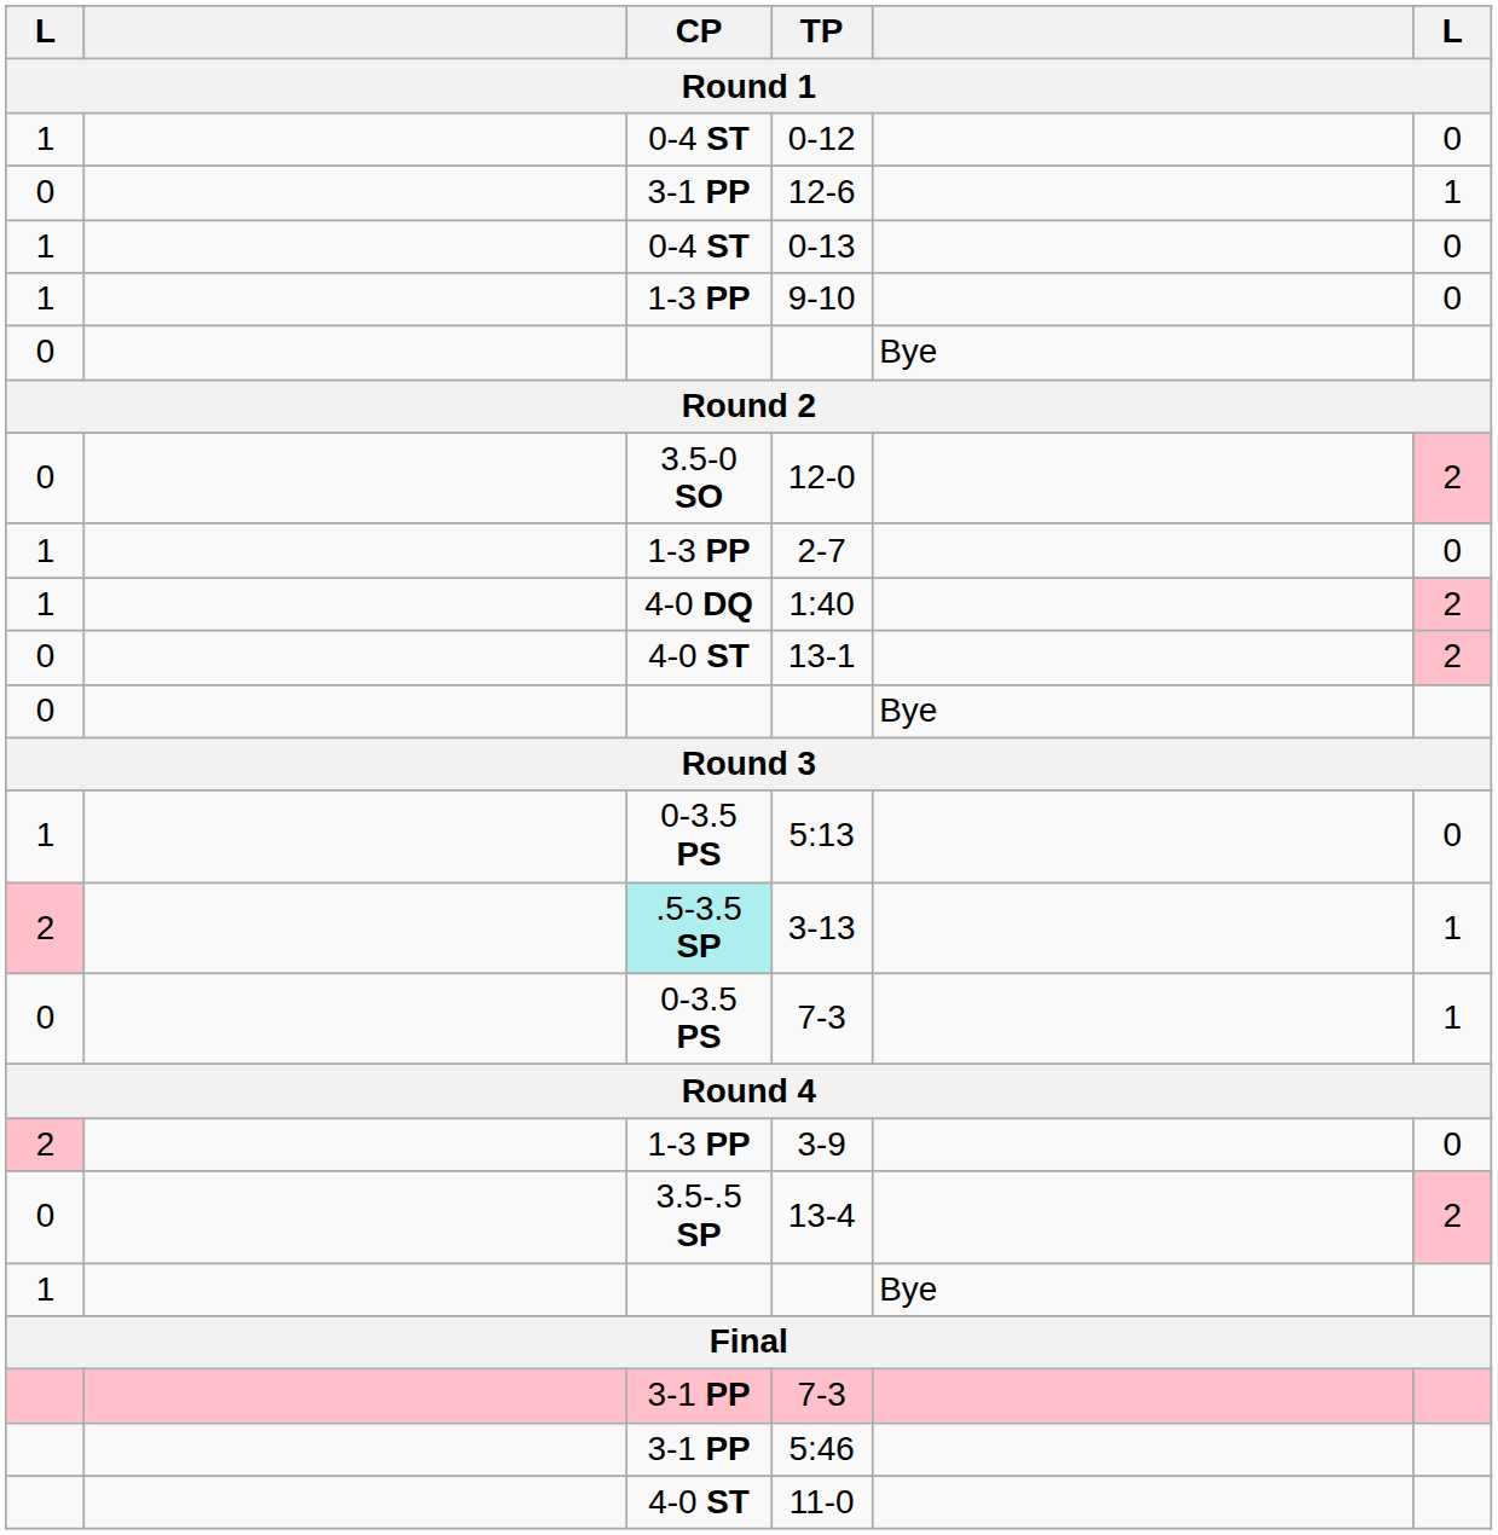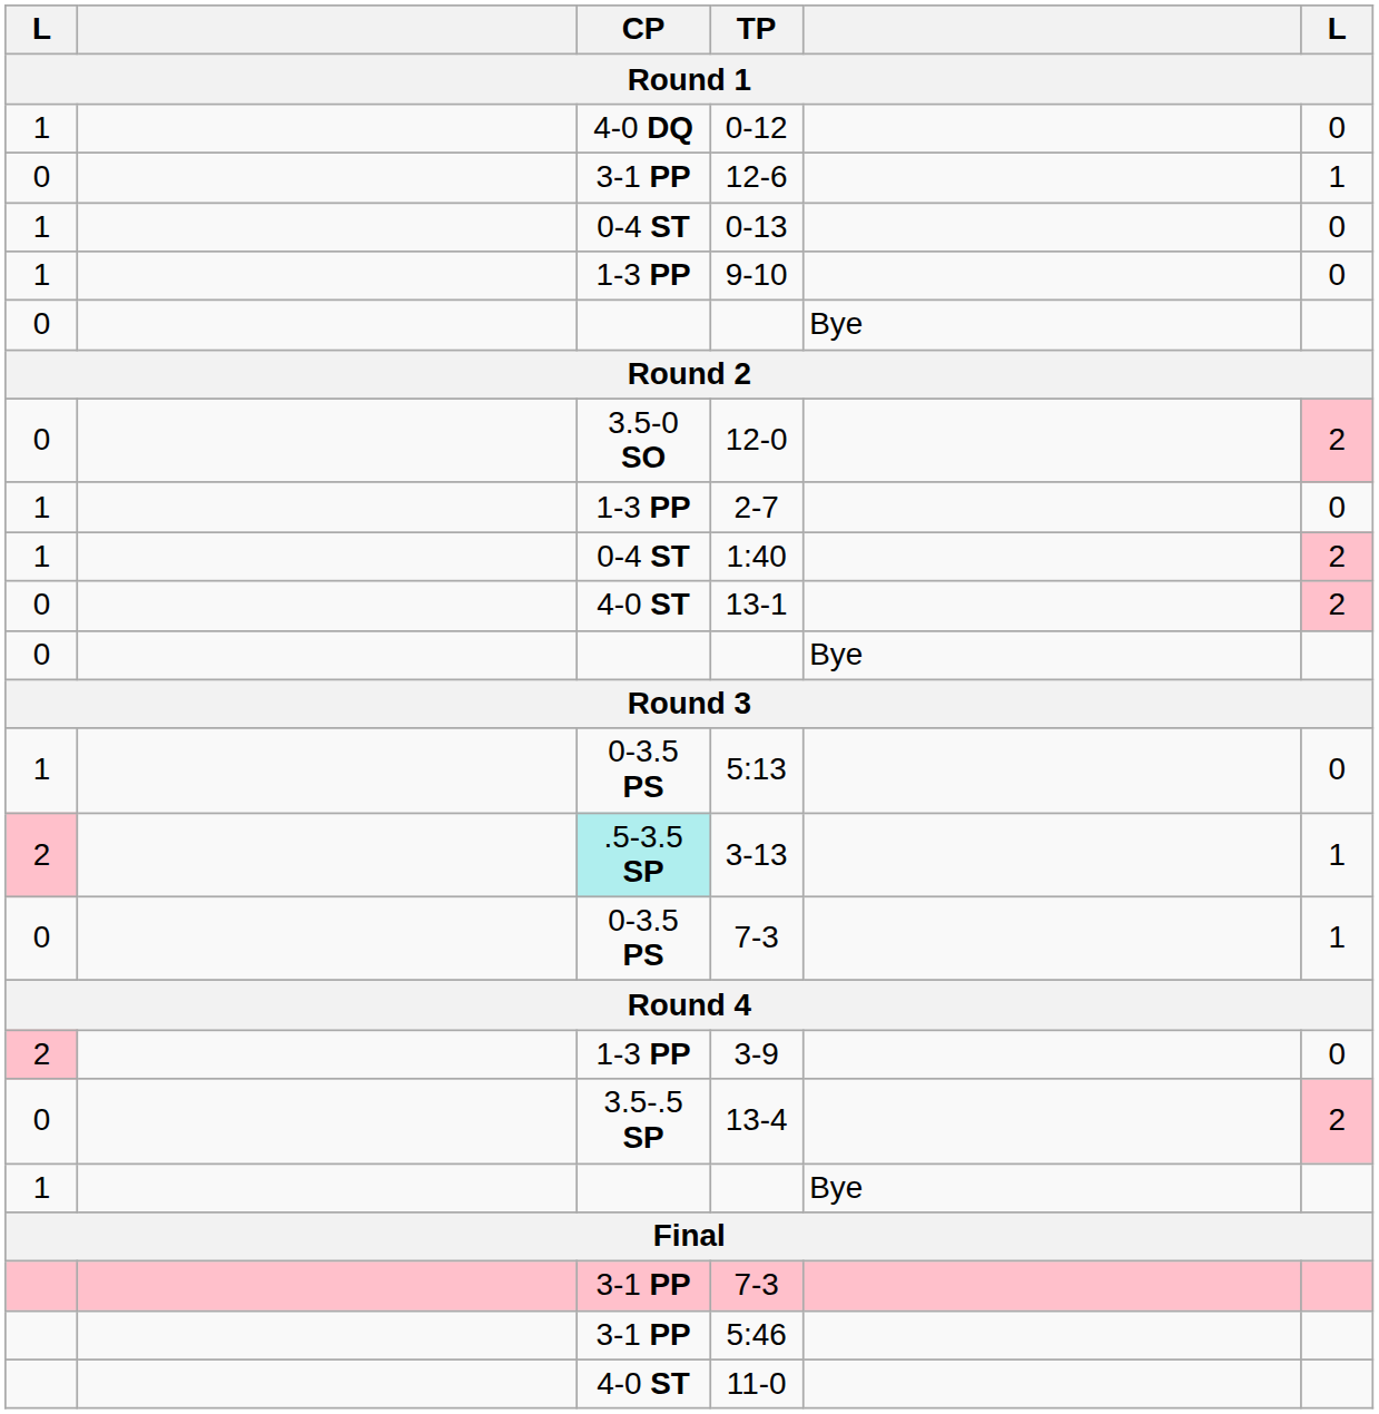0-12 | CP: 0-4 ST -> 4-0 DQ
1:40 | CP: 4-0 DQ -> 0-4 ST
